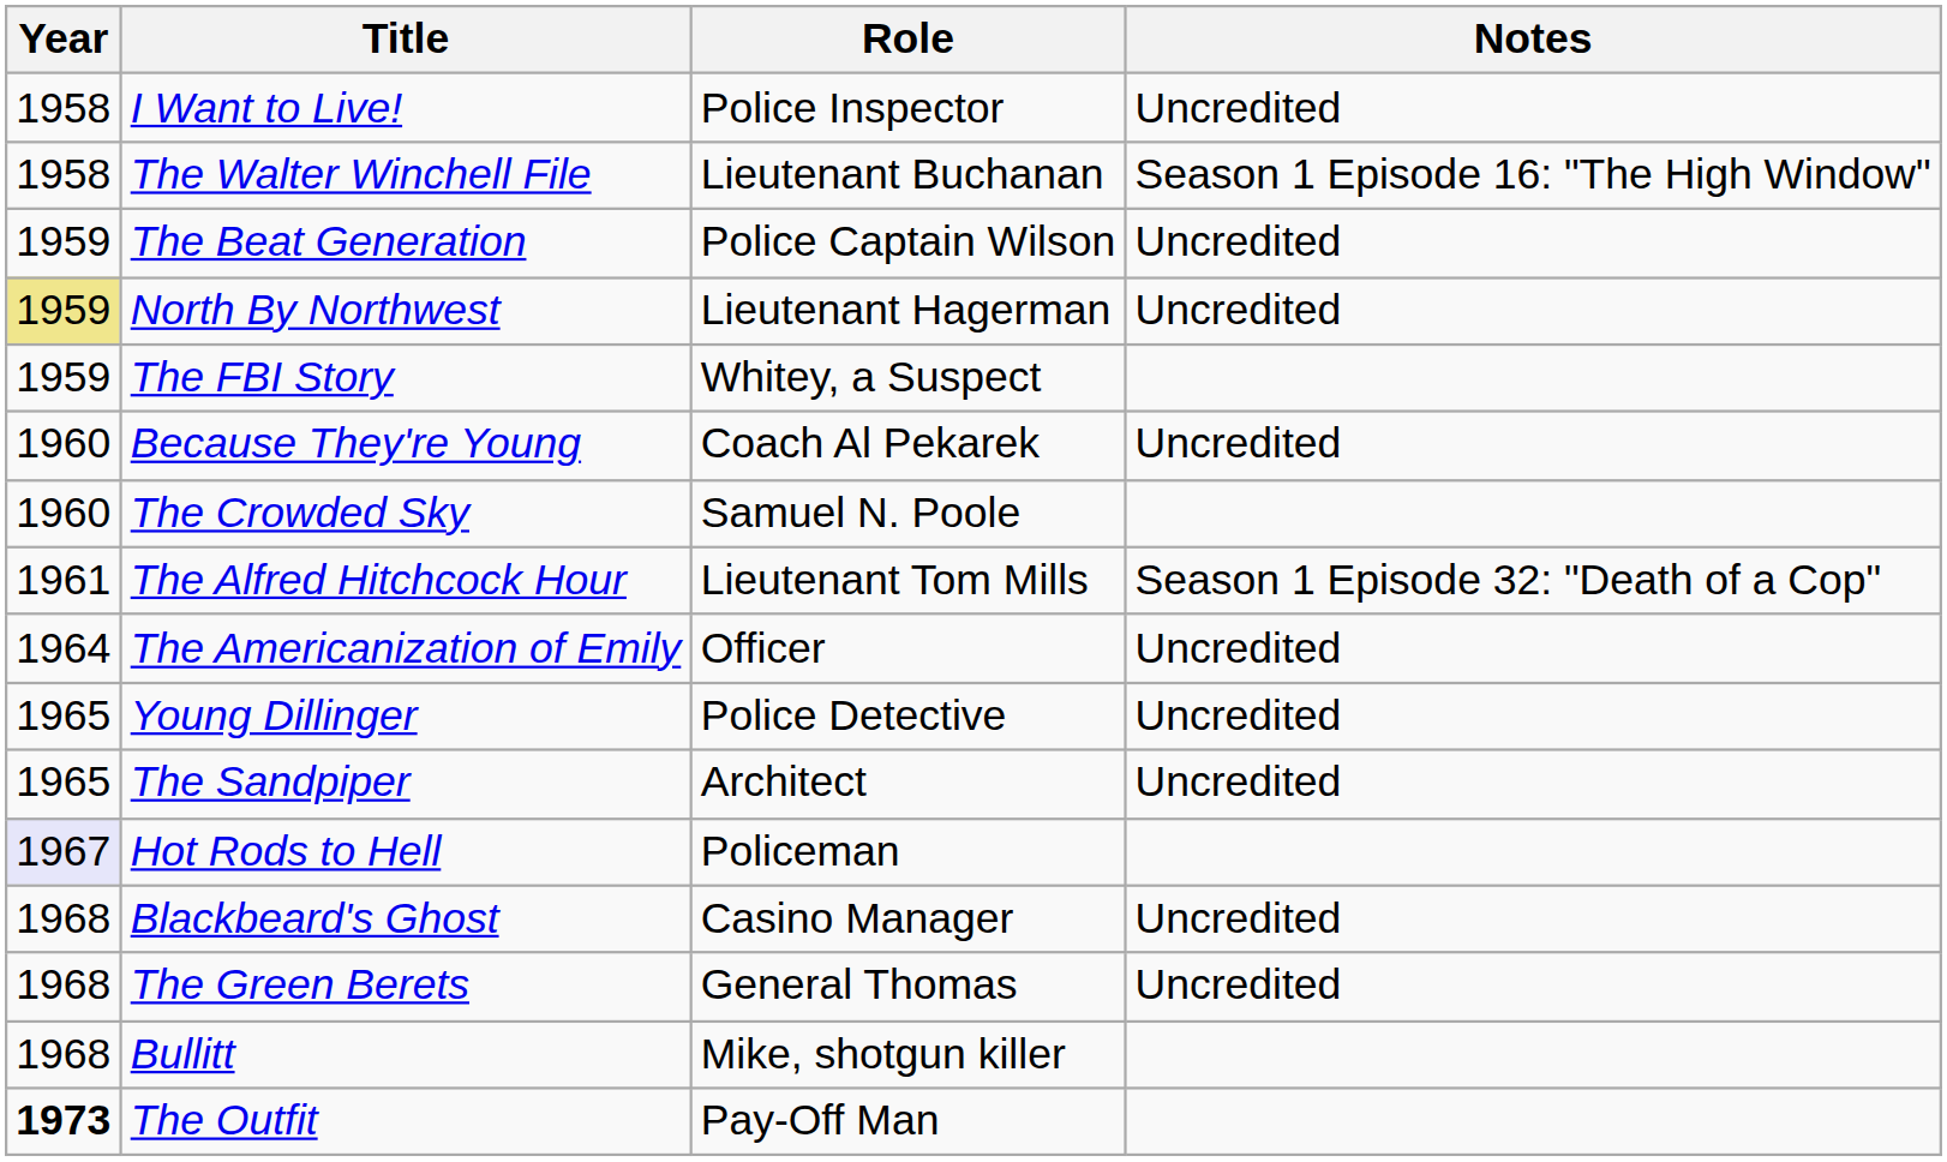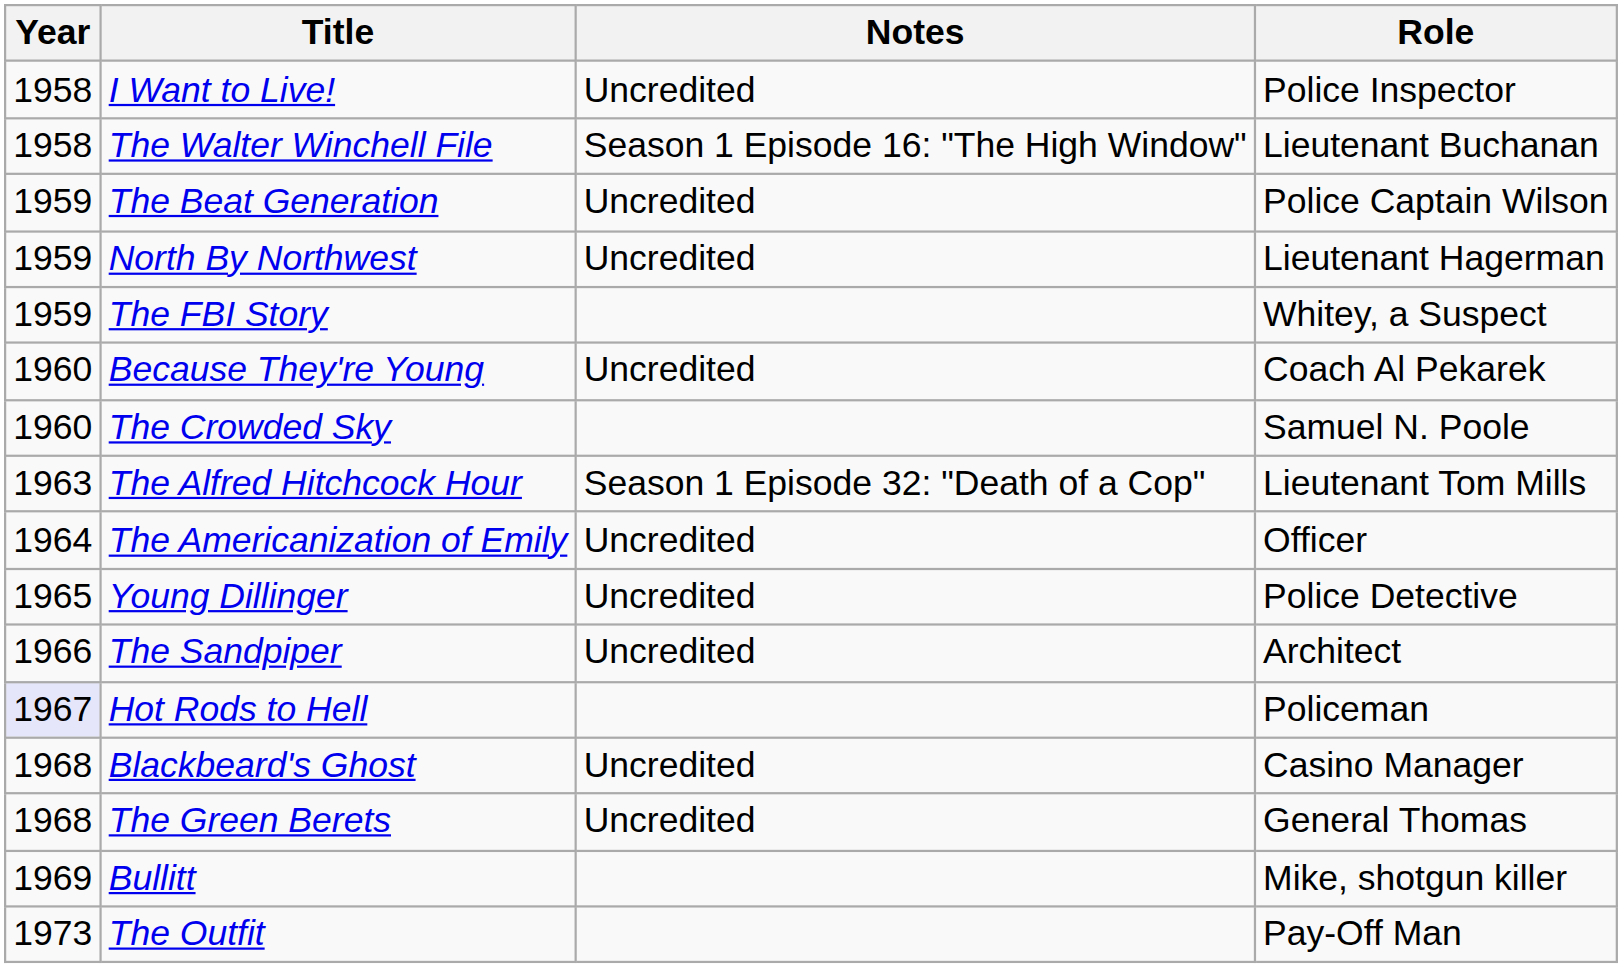columns swapped: Role <-> Notes
North By Northwest | Year: khaki background -> no background
The Alfred Hitchcock Hour | Year: 1961 -> 1963
The Sandpiper | Year: 1965 -> 1966
Bullitt | Year: 1968 -> 1969
The Outfit | Year: bold -> normal
